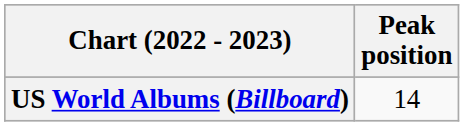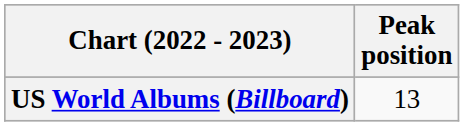US World Albums (Billboard) | Peak position: 14 -> 13
